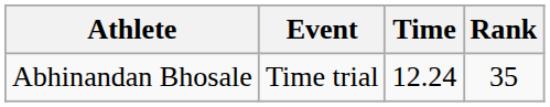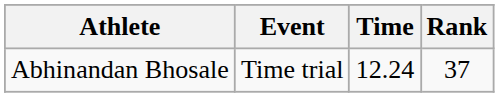Abhinandan Bhosale | Rank: 35 -> 37
